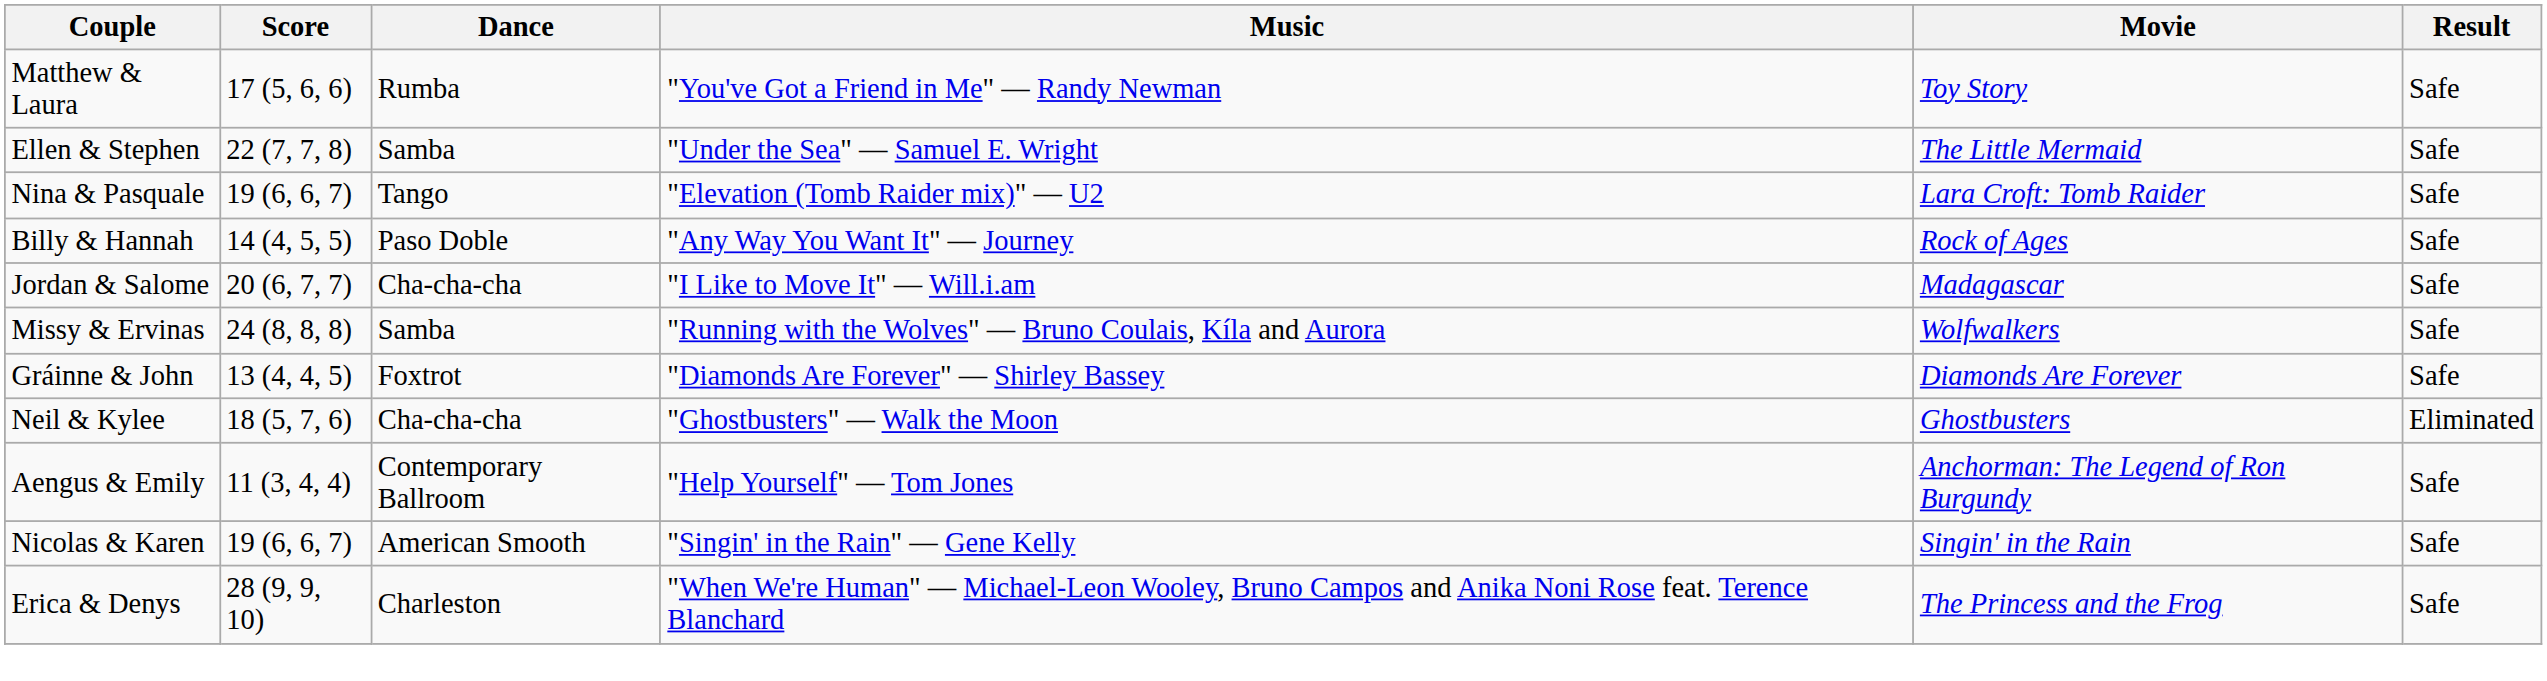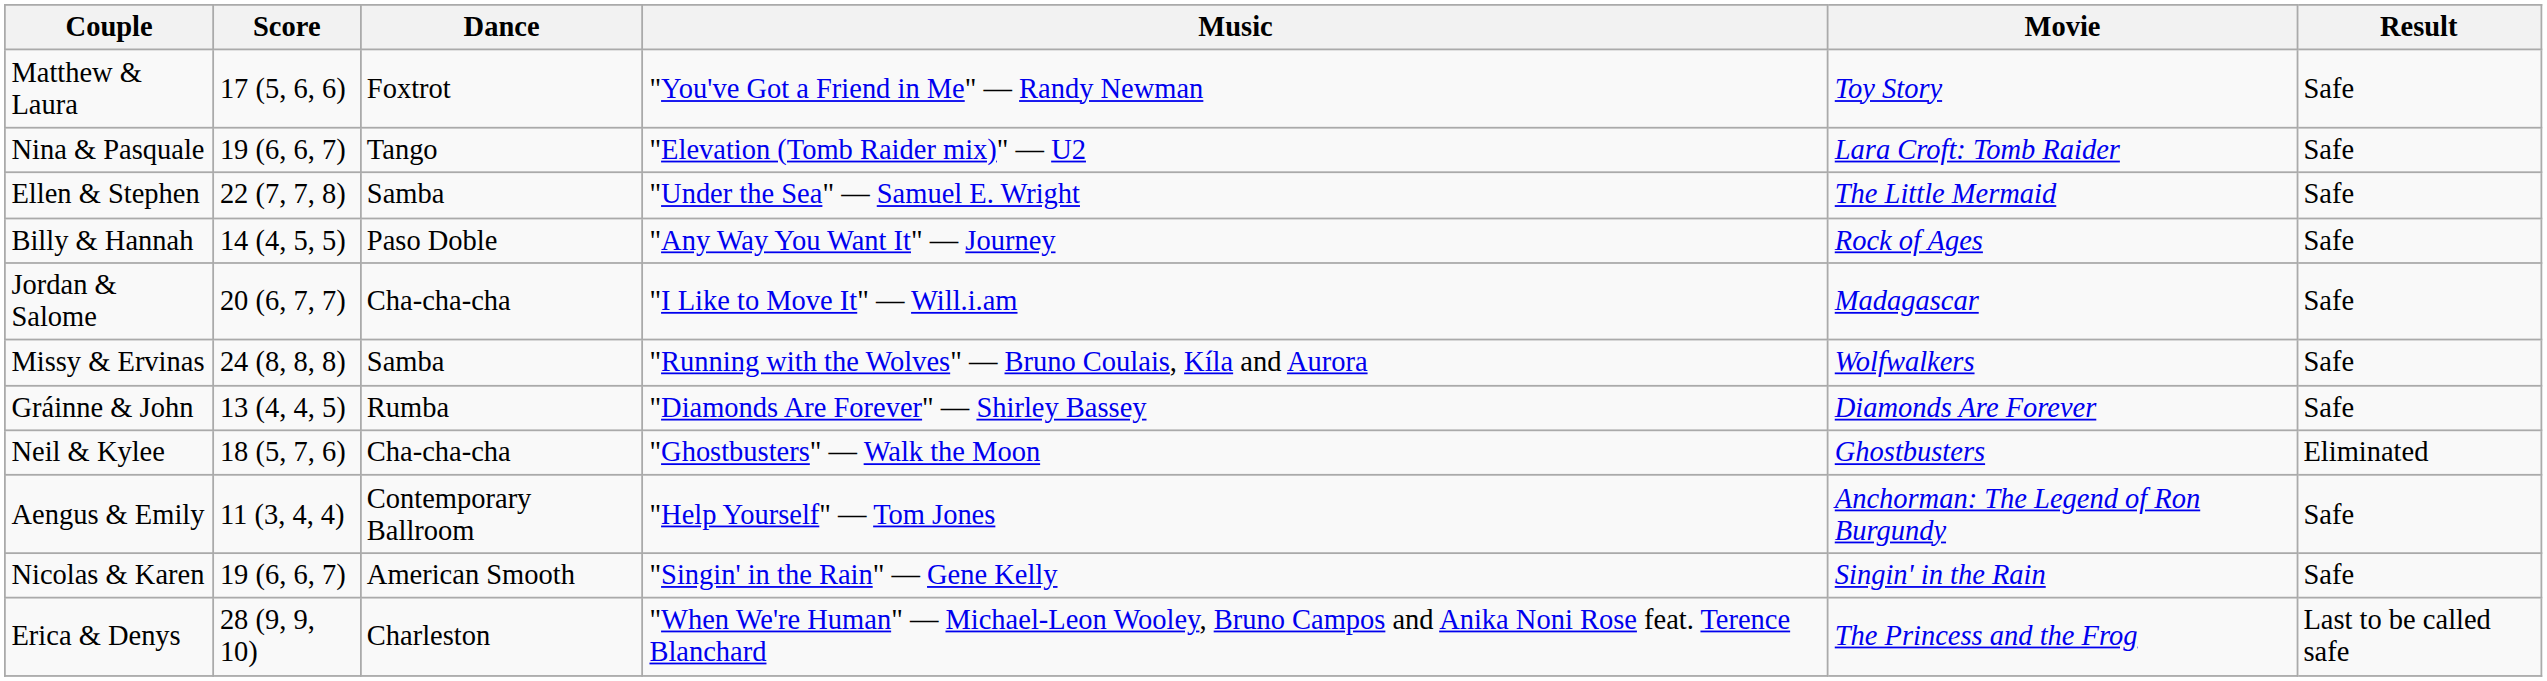Matthew & Laura | Dance: Rumba -> Foxtrot
rows swapped: Nina & Pasquale <-> Ellen & Stephen
Gráinne & John | Dance: Foxtrot -> Rumba
Erica & Denys | Result: Safe -> Last to be called safe
